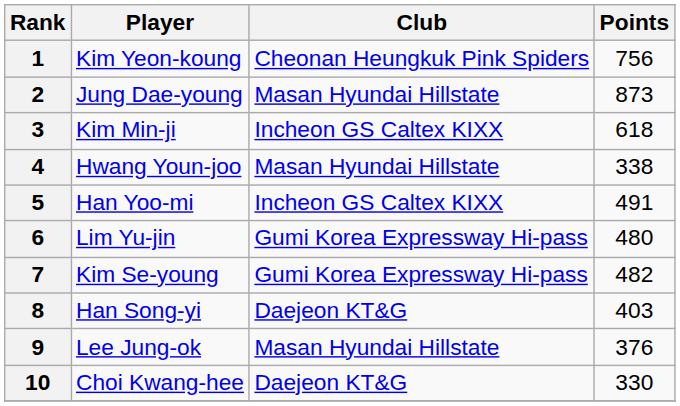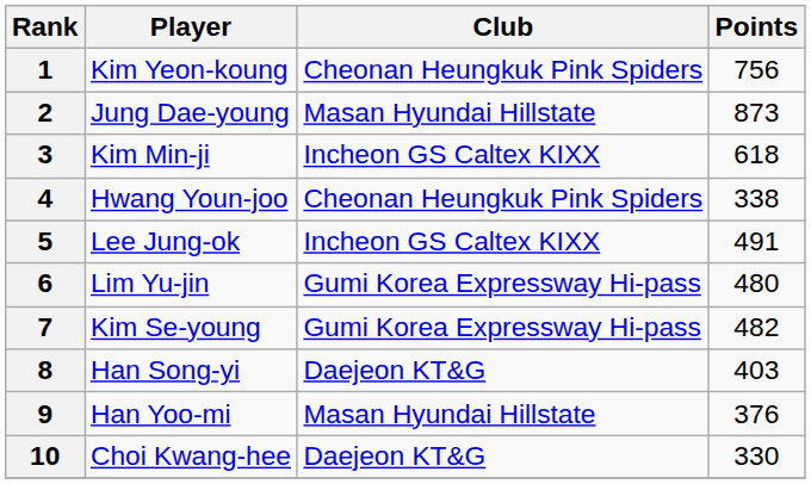4 | Club: Masan Hyundai Hillstate -> Cheonan Heungkuk Pink Spiders
5 | Player: Han Yoo-mi -> Lee Jung-ok
9 | Player: Lee Jung-ok -> Han Yoo-mi
